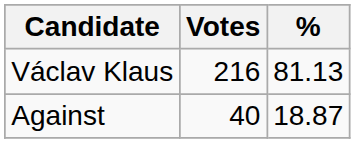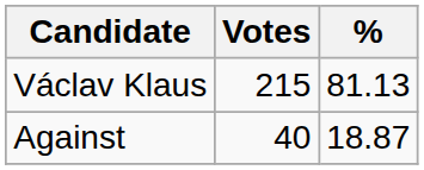Václav Klaus | Votes: 216 -> 215
